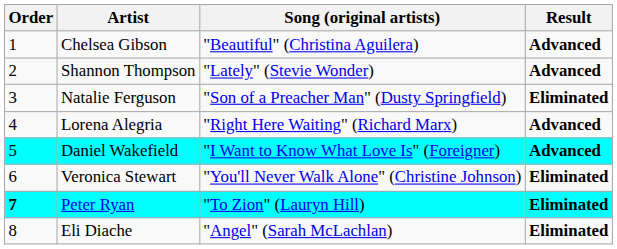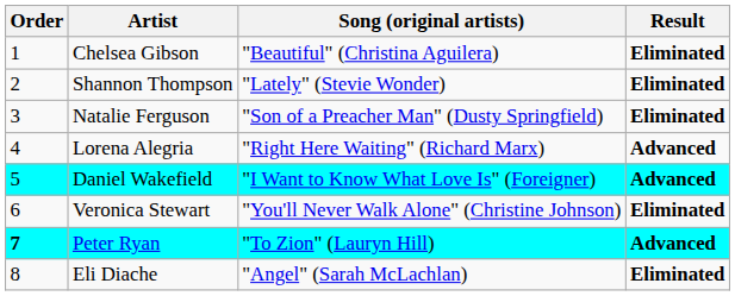Chelsea Gibson | Result: Advanced -> Eliminated
Shannon Thompson | Result: Advanced -> Eliminated
Peter Ryan | Result: Eliminated -> Advanced
